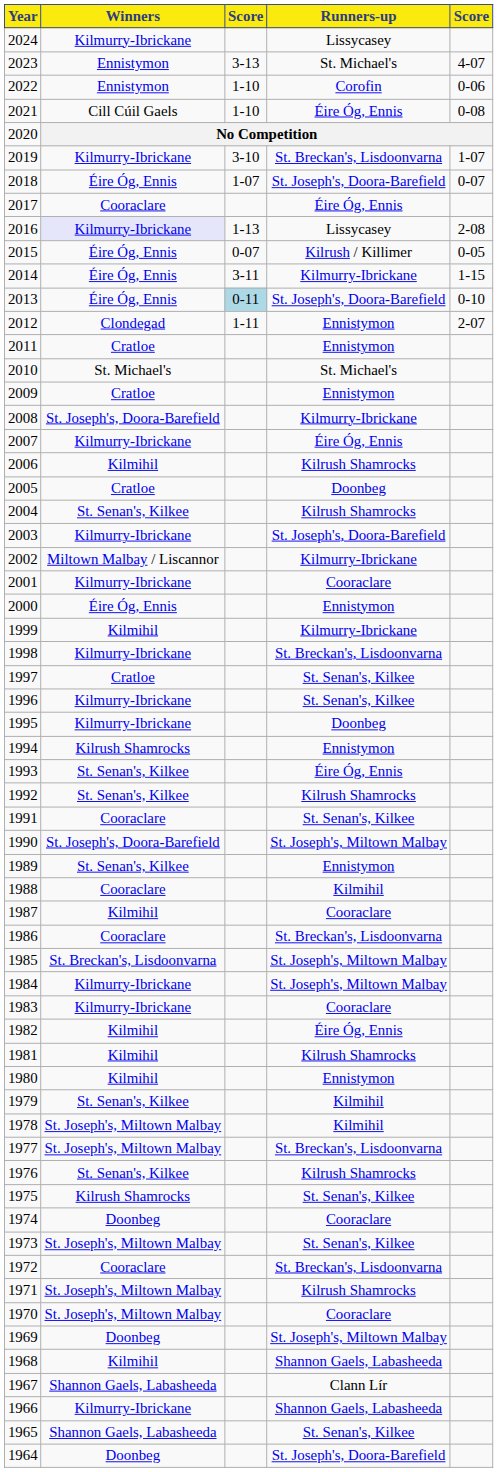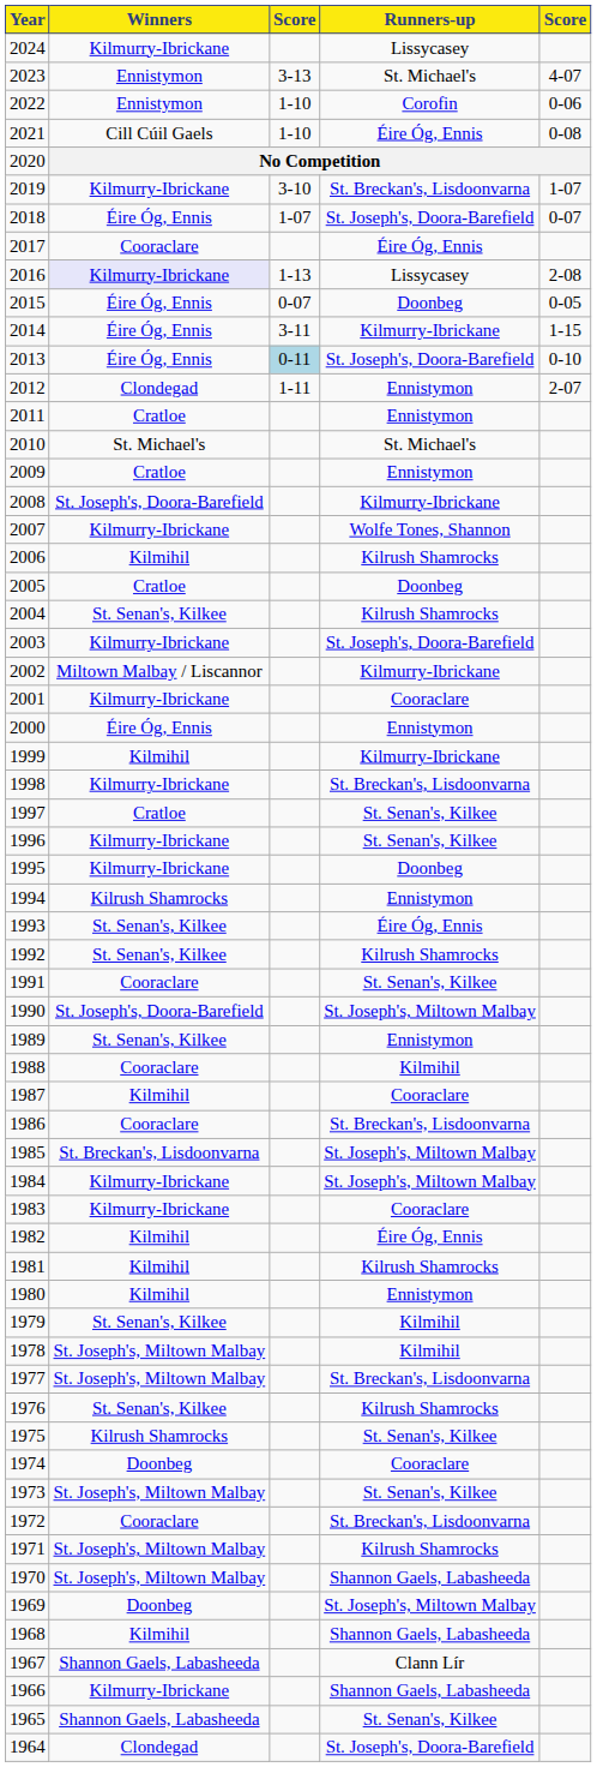2015 | Runners-up: Kilrush / Killimer -> Doonbeg
2007 | Runners-up: Éire Óg, Ennis -> Wolfe Tones, Shannon
1970 | Runners-up: Cooraclare -> Shannon Gaels, Labasheeda
1964 | Winners: Doonbeg -> Clondegad
